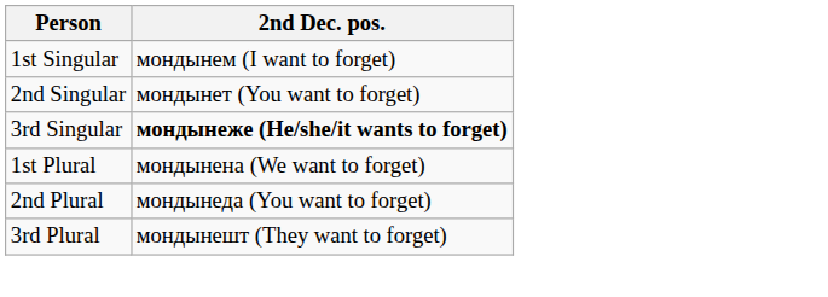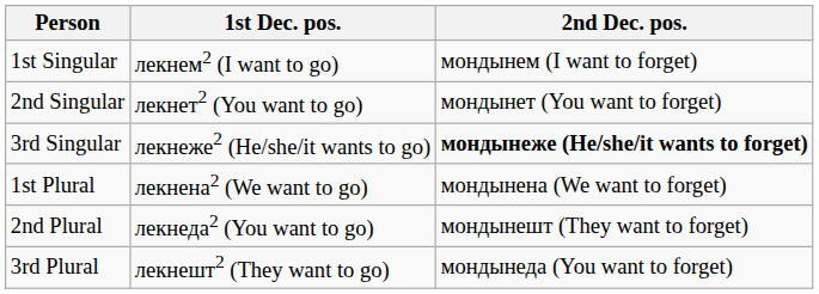+ column: 1st Dec. pos. | лекнем2 (I want to go) | лекнет2 (You want to go) | лекнеже2 (He/she/it wants to go) | лекнена2 (We want to go) | лекнеда2 (You want to go) | лекнешт2 (They want to go)
2nd Plural | 2nd Dec. pos.: мондынеда (You want to forget) -> мондынешт (They want to forget)
3rd Plural | 2nd Dec. pos.: мондынешт (They want to forget) -> мондынеда (You want to forget)
